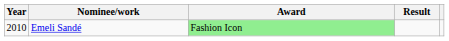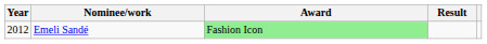Emeli Sandé | Year: 2010 -> 2012
